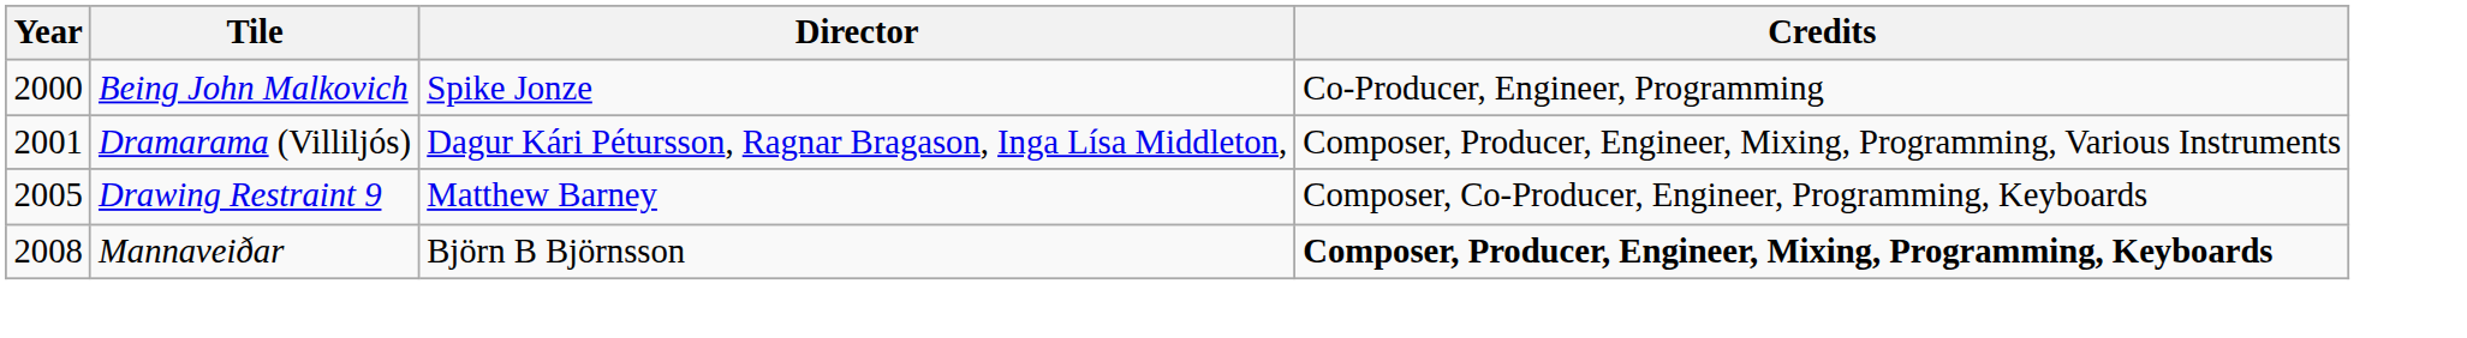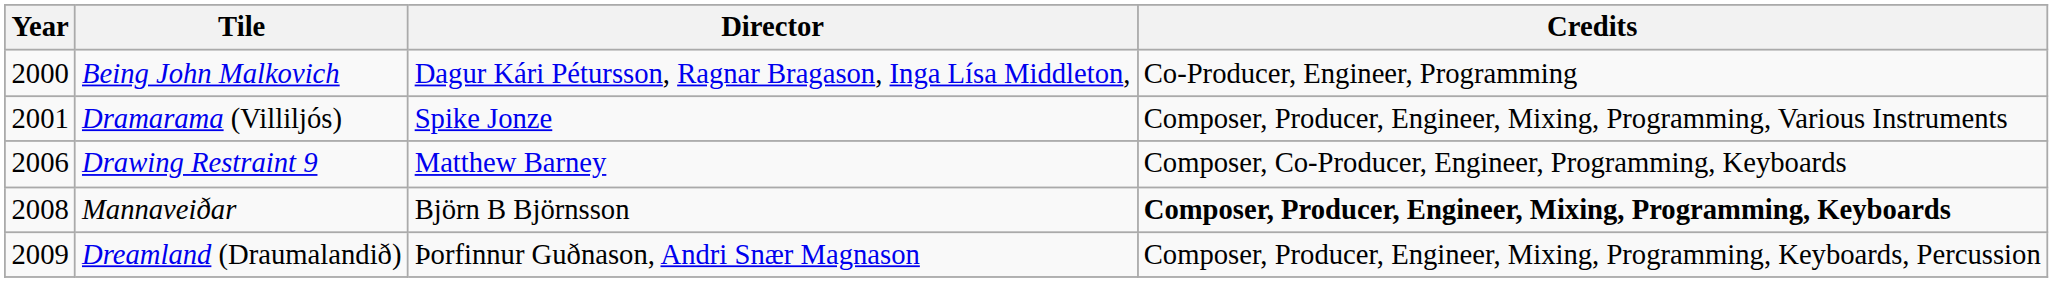Being John Malkovich | Director: Spike Jonze -> Dagur Kári Pétursson, Ragnar Bragason, Inga Lísa Middleton,
Dramarama (Villiljós) | Director: Dagur Kári Pétursson, Ragnar Bragason, Inga Lísa Middleton, -> Spike Jonze
Drawing Restraint 9 | Year: 2005 -> 2006
+ row: 2009 | Dreamland (Draumalandið) | Þorfinnur Guðnason, Andri Snær Magnason | Composer, Producer, Engineer, Mixing, Programming, Keyboards, Percussion
